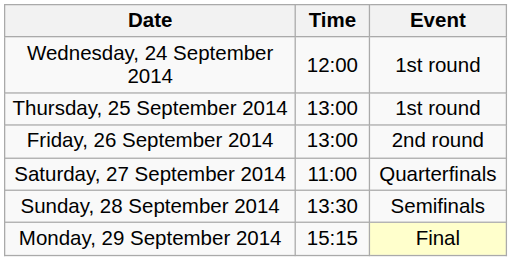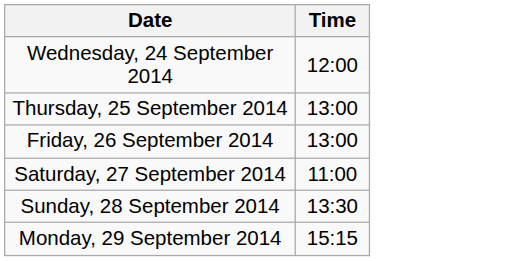- column: Event | 1st round | 1st round | 2nd round | Quarterfinals | Semifinals | Final
